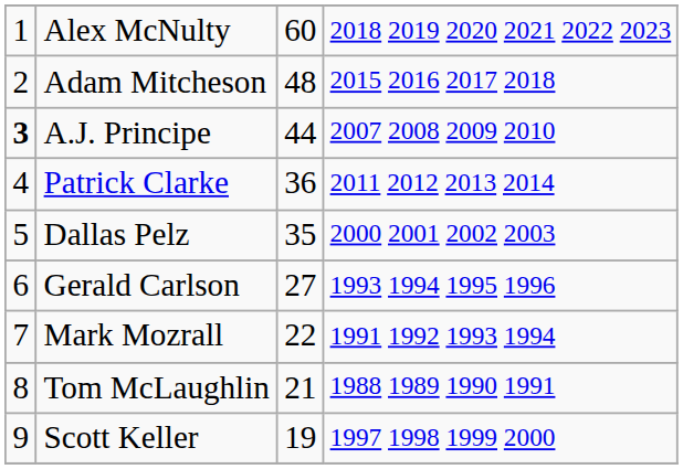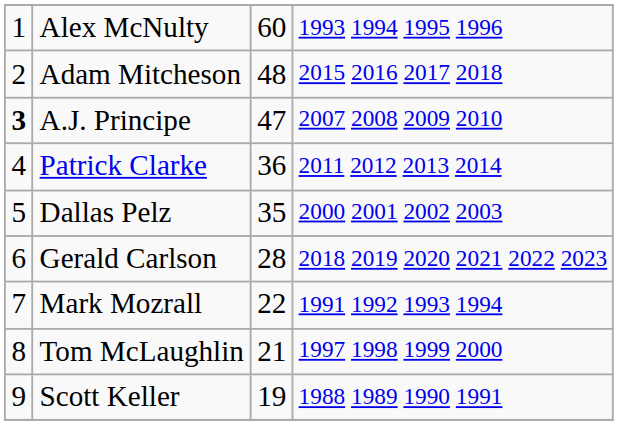Alex McNulty | column 4: 2018 2019 2020 2021 2022 2023 -> 1993 1994 1995 1996
A.J. Principe | column 3: 44 -> 47
Gerald Carlson | column 3: 27 -> 28
Gerald Carlson | column 4: 1993 1994 1995 1996 -> 2018 2019 2020 2021 2022 2023
Tom McLaughlin | column 4: 1988 1989 1990 1991 -> 1997 1998 1999 2000
Scott Keller | column 4: 1997 1998 1999 2000 -> 1988 1989 1990 1991
